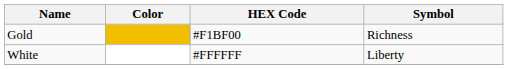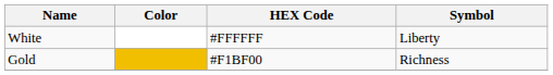rows swapped: White <-> Gold
